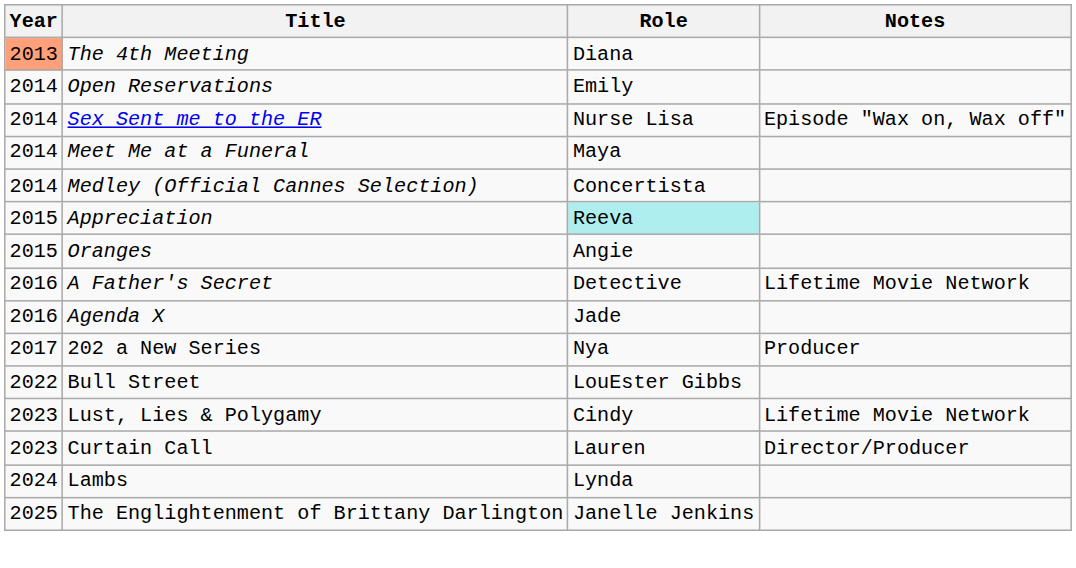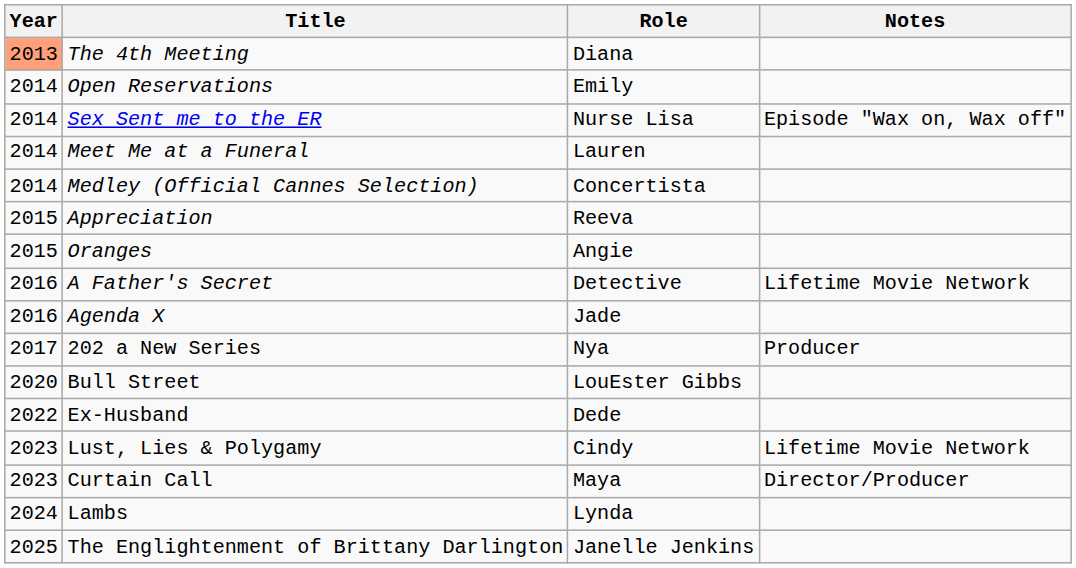Meet Me at a Funeral | Role: Maya -> Lauren
Appreciation | Role: paleturquoise background -> no background
Bull Street | Year: 2022 -> 2020
+ row: 2022 | Ex-Husband | Dede
Curtain Call | Role: Lauren -> Maya
